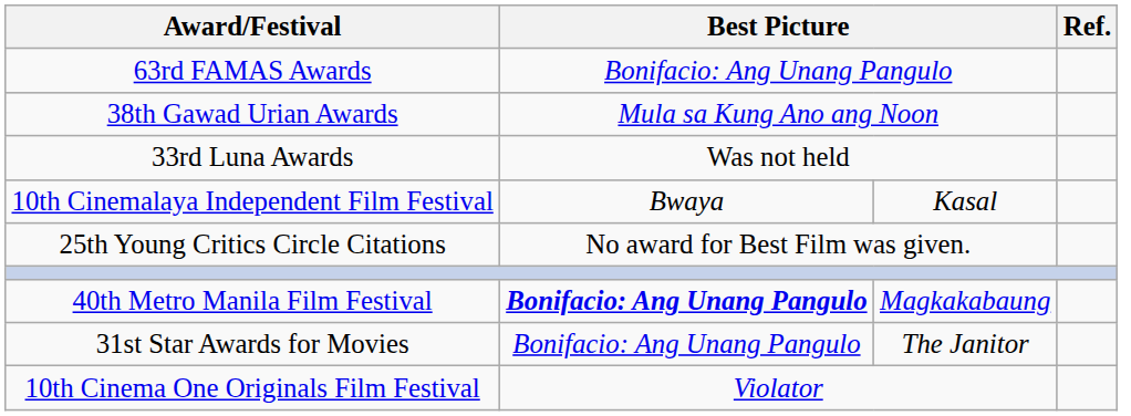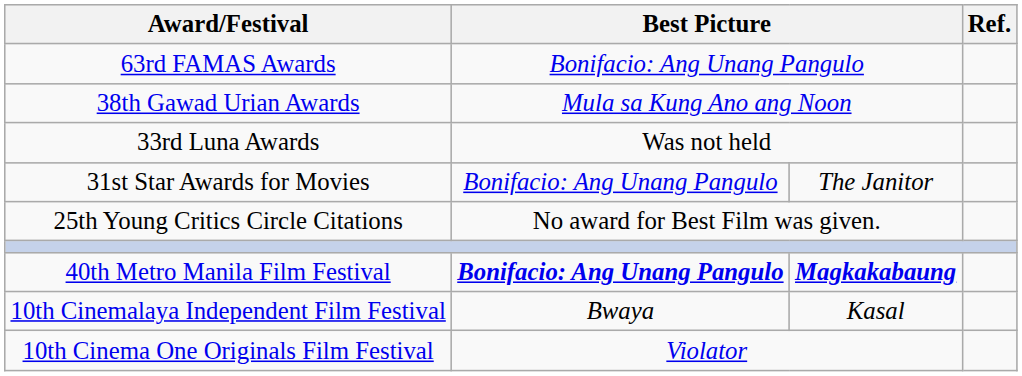rows swapped: 31st Star Awards for Movies <-> 10th Cinemalaya Independent Film Festival
40th Metro Manila Film Festival | column 3: normal -> bold
